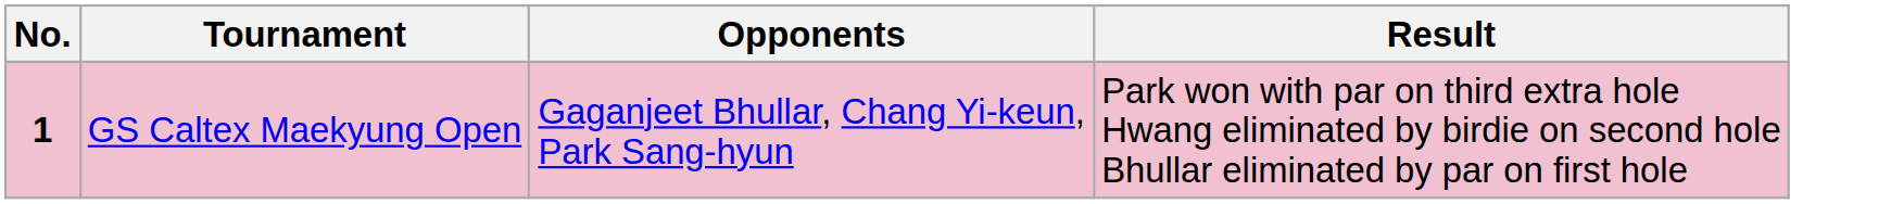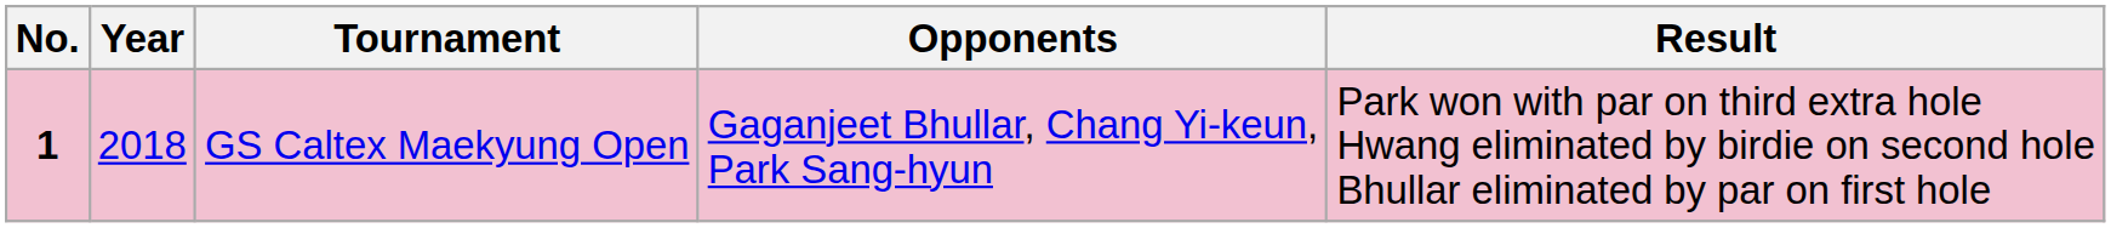+ column: Year | 2018
